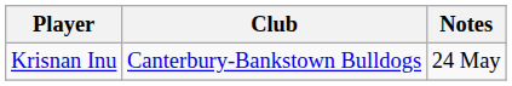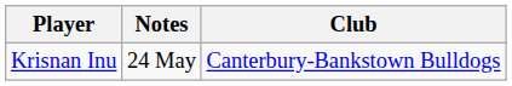columns swapped: Club <-> Notes
